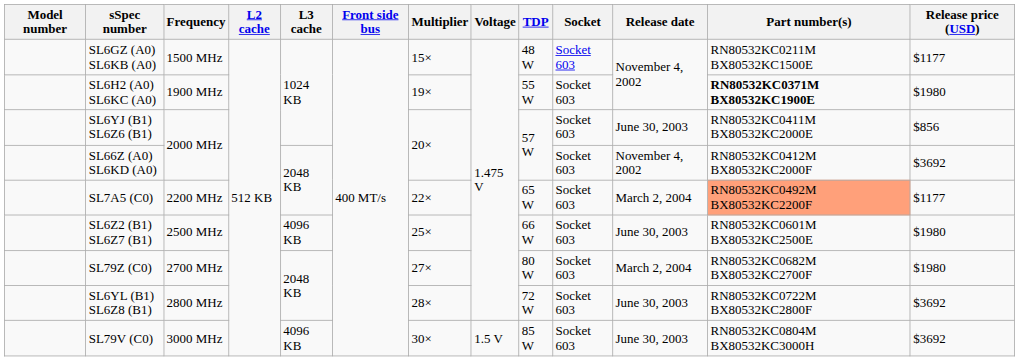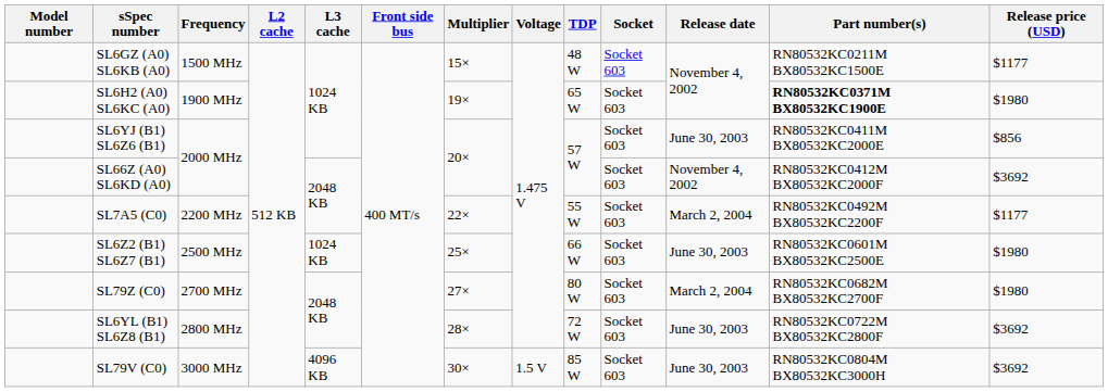SL6H2 (A0) SL6KC (A0) | TDP: 55 W -> 65 W
SL7A5 (C0) | TDP: 65 W -> 55 W
SL7A5 (C0) | Part number(s): lightsalmon background -> no background
SL6Z2 (B1) SL6Z7 (B1) | L3 cache: 4096 KB -> 1024 KB
